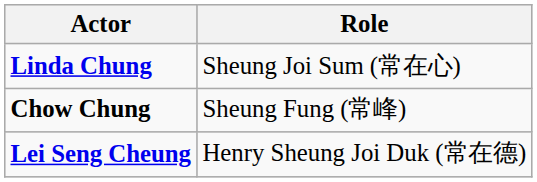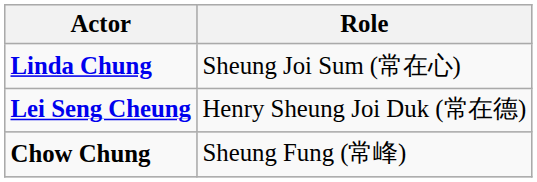rows swapped: Chow Chung <-> Lei Seng Cheung
